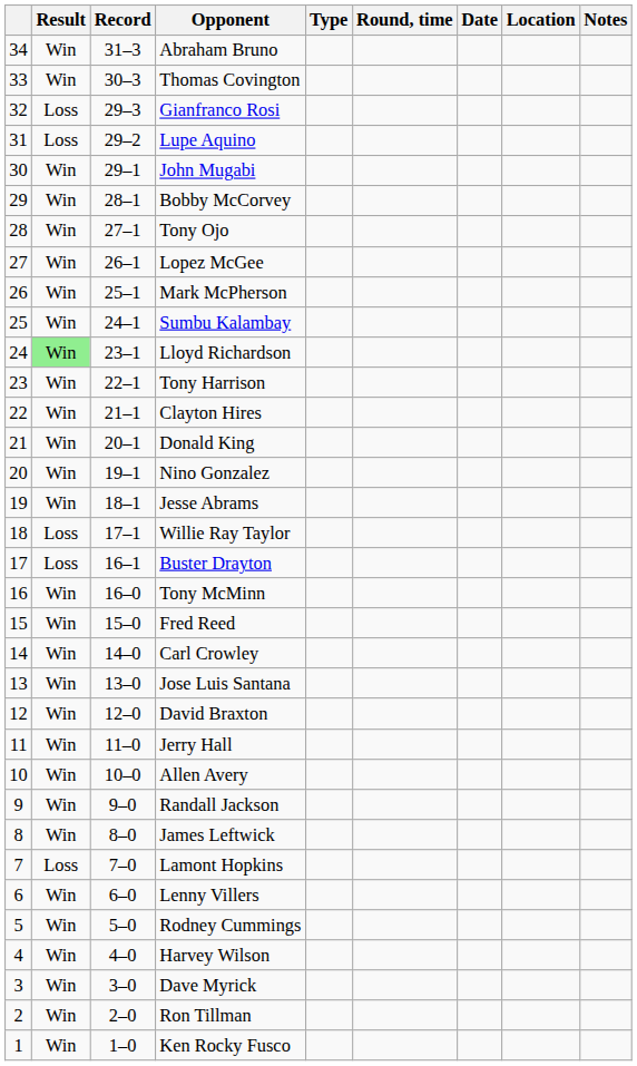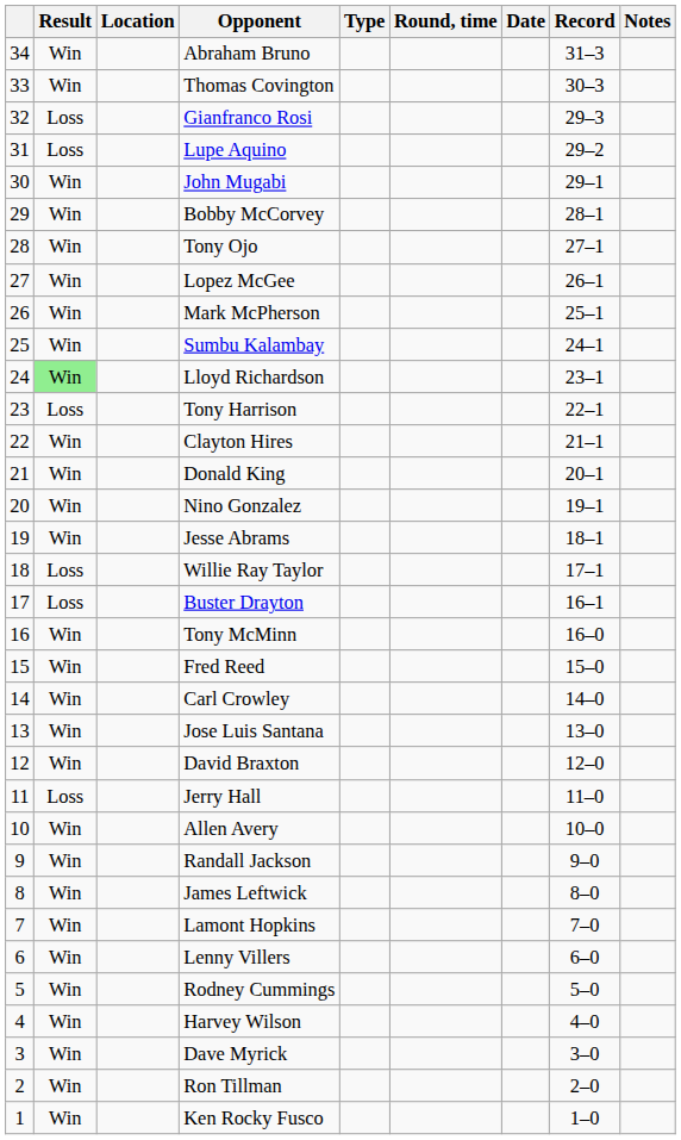columns swapped: Record <-> Location
Tony Harrison | Result: Win -> Loss
Jerry Hall | Result: Win -> Loss
Lamont Hopkins | Result: Loss -> Win
